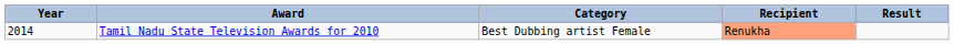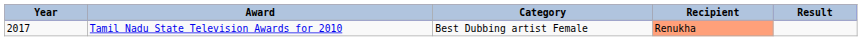Tamil Nadu State Television Awards for 2010 | Year: 2014 -> 2017
